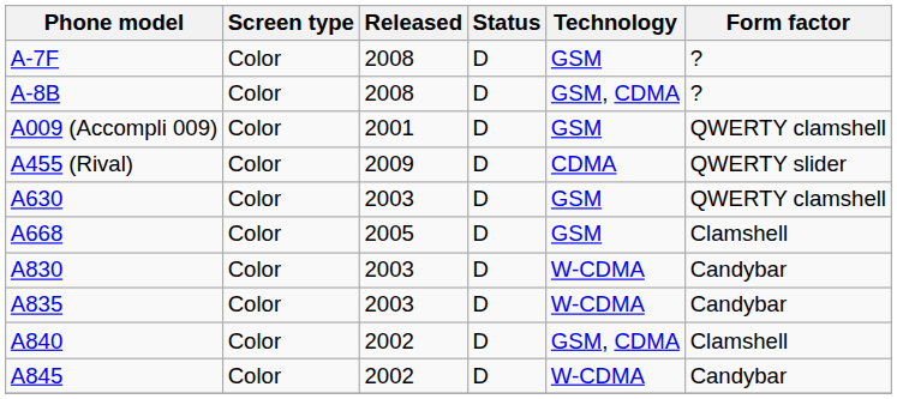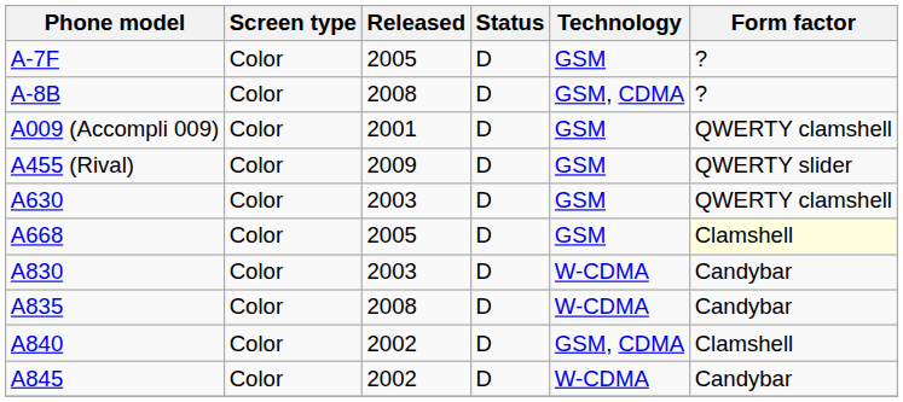A-7F | Released: 2008 -> 2005
A455 (Rival) | Technology: CDMA -> GSM
A668 | Form factor: no background -> lightyellow background
A835 | Released: 2003 -> 2008
